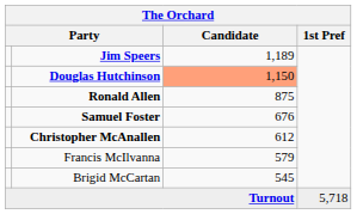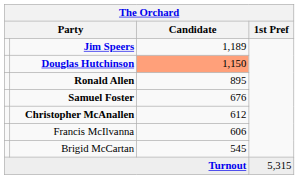Ronald Allen | Candidate: 875 -> 895
Francis McIlvanna | Candidate: 579 -> 606
Turnout | 1st Pref: 5,718 -> 5,315
